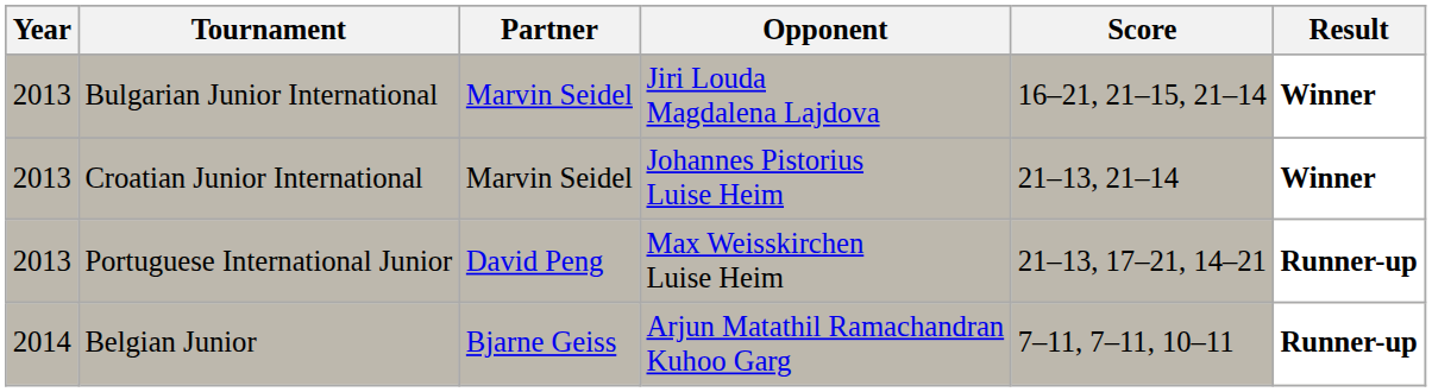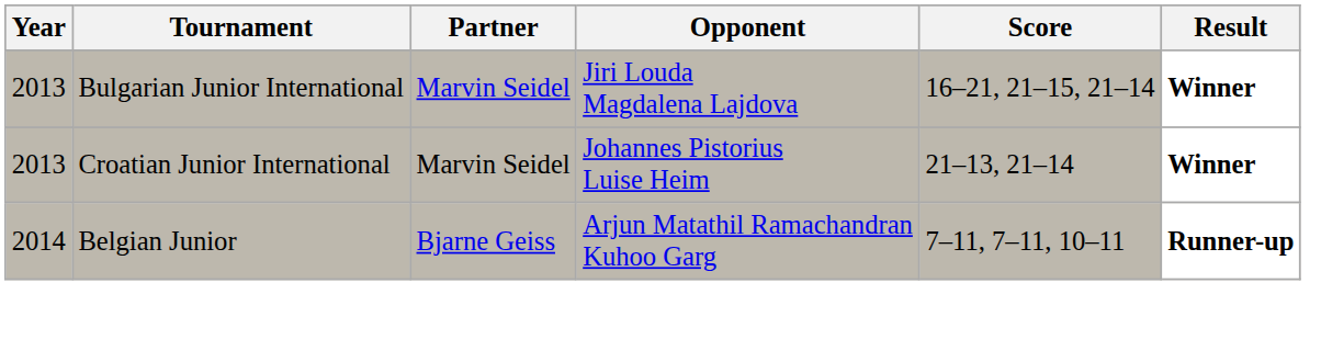- row: 2013 | Portuguese International Junior | David Peng | Max Weisskirchen Luise Heim | 21–13, 17–21, 14–21 | Runner-up
